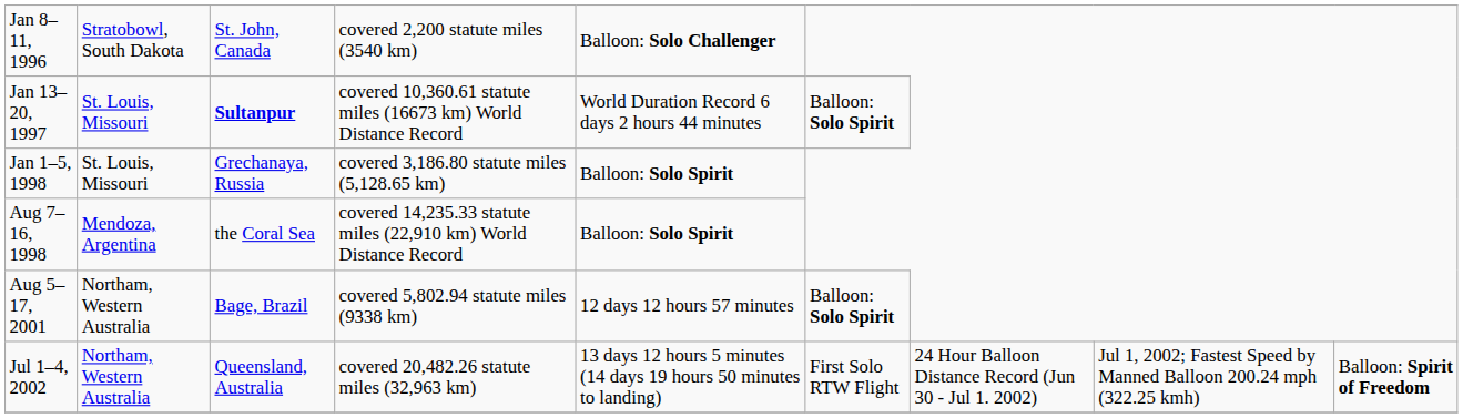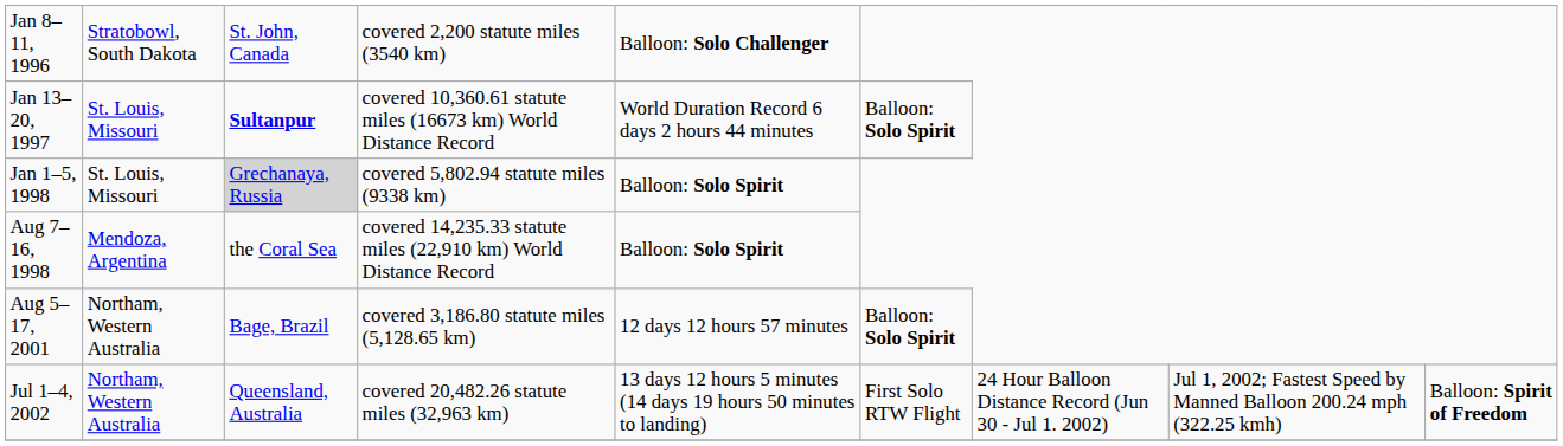Jan 1–5, 1998 | column 3: no background -> lightgrey background
Jan 1–5, 1998 | column 4: covered 3,186.80 statute miles (5,128.65 km) -> covered 5,802.94 statute miles (9338 km)
Aug 5–17, 2001 | column 4: covered 5,802.94 statute miles (9338 km) -> covered 3,186.80 statute miles (5,128.65 km)
